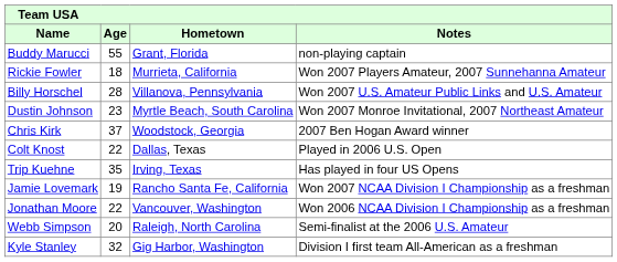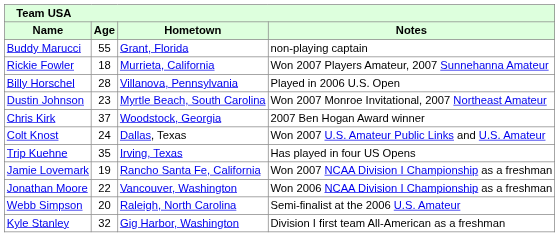Billy Horschel | Notes: Won 2007 U.S. Amateur Public Links and U.S. Amateur -> Played in 2006 U.S. Open
Colt Knost | Age: 22 -> 24
Colt Knost | Notes: Played in 2006 U.S. Open -> Won 2007 U.S. Amateur Public Links and U.S. Amateur
